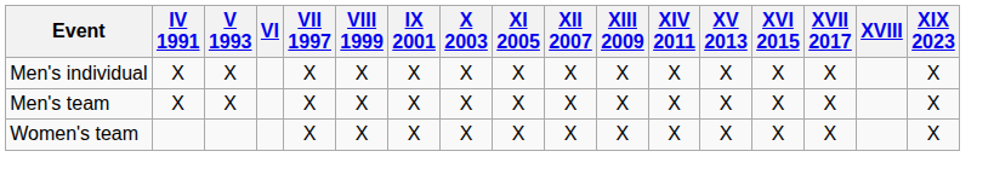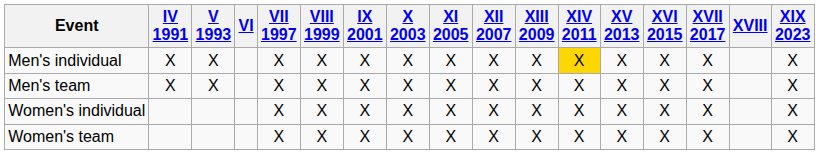Men's individual | XIV 2011: no background -> gold background
+ row: Women's individual | X | X | X | X | X | X | X | X | X | X | X | X
